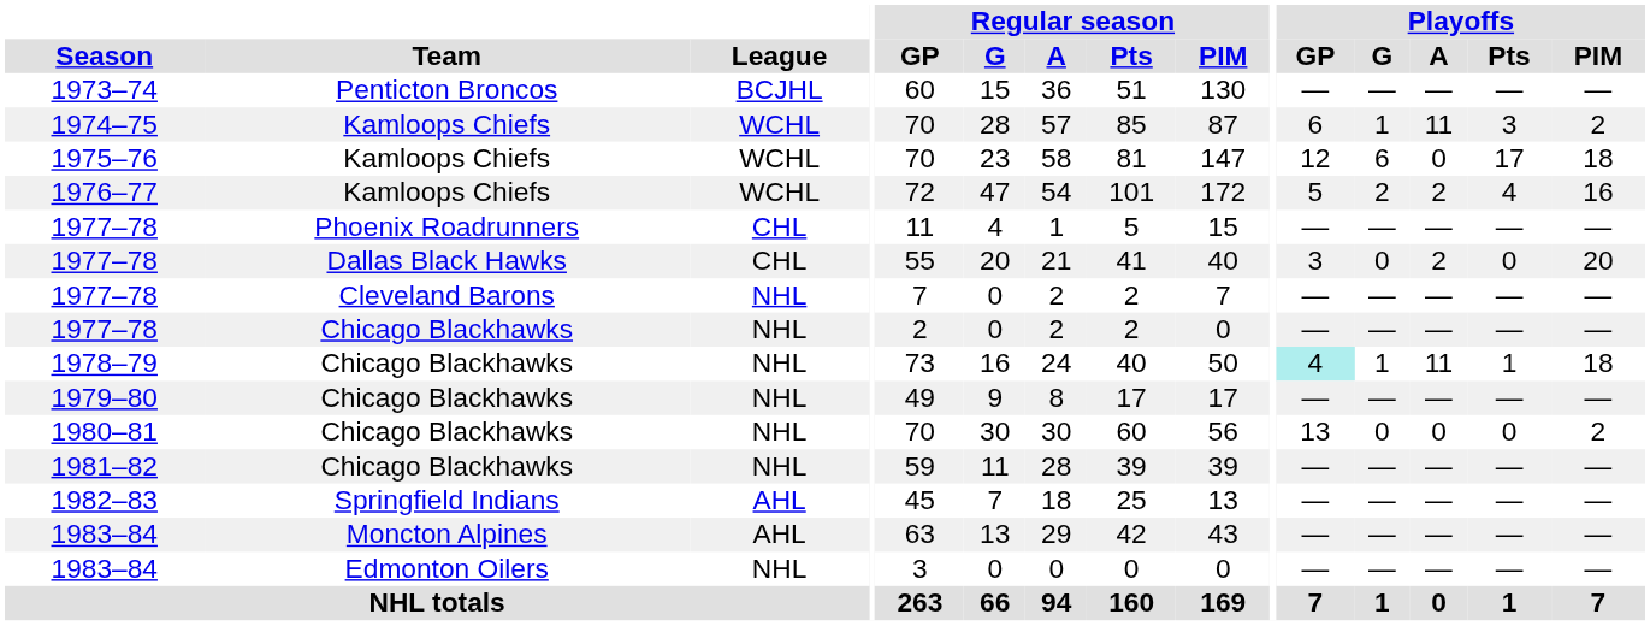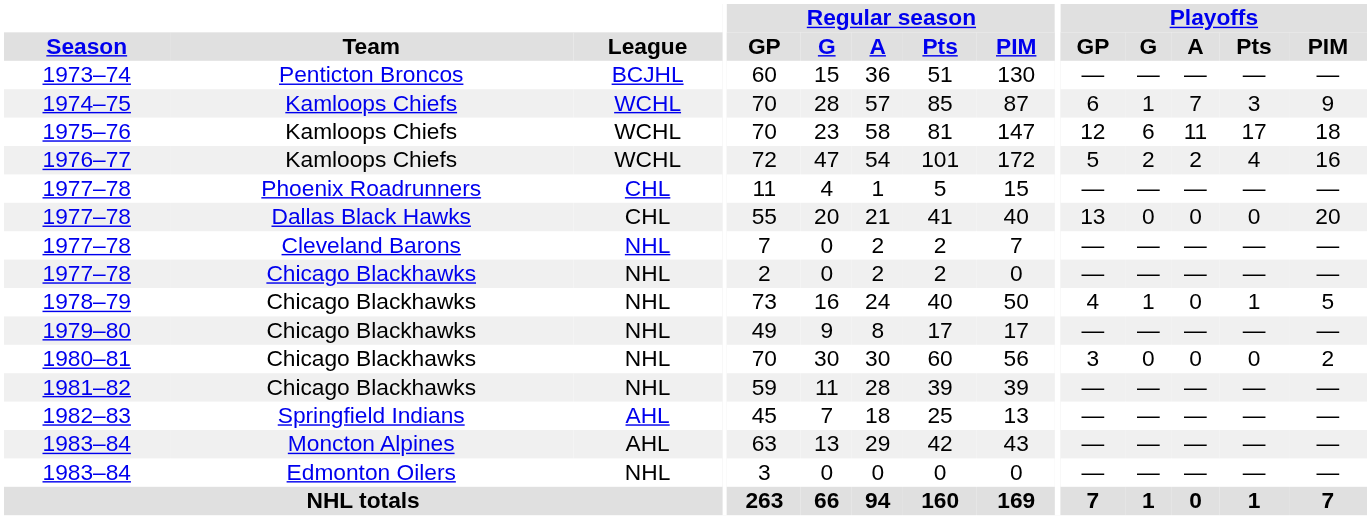1974–75 | Playoffs / A: 11 -> 7
1974–75 | Playoffs / PIM: 2 -> 9
1975–76 | Playoffs / A: 0 -> 11
1977–78 / Dallas Black Hawks | Playoffs / GP: 3 -> 13
1977–78 / Dallas Black Hawks | Playoffs / A: 2 -> 0
1978–79 | Playoffs / GP: paleturquoise background -> no background
1978–79 | Playoffs / A: 11 -> 0
1978–79 | Playoffs / PIM: 18 -> 5
1980–81 | Playoffs / GP: 13 -> 3
